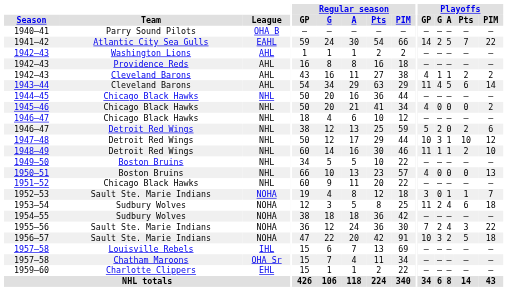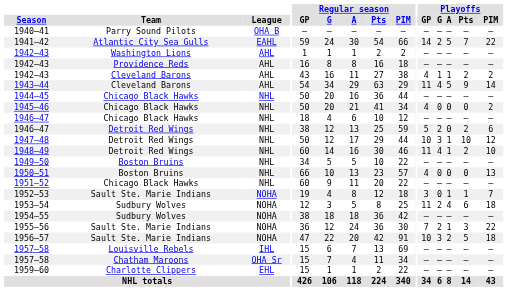1943–44 | Playoffs / Pts: 6 -> 9
1948–49 | Playoffs / G: 1 -> 4
1955–56 | Playoffs / A: 4 -> 1
